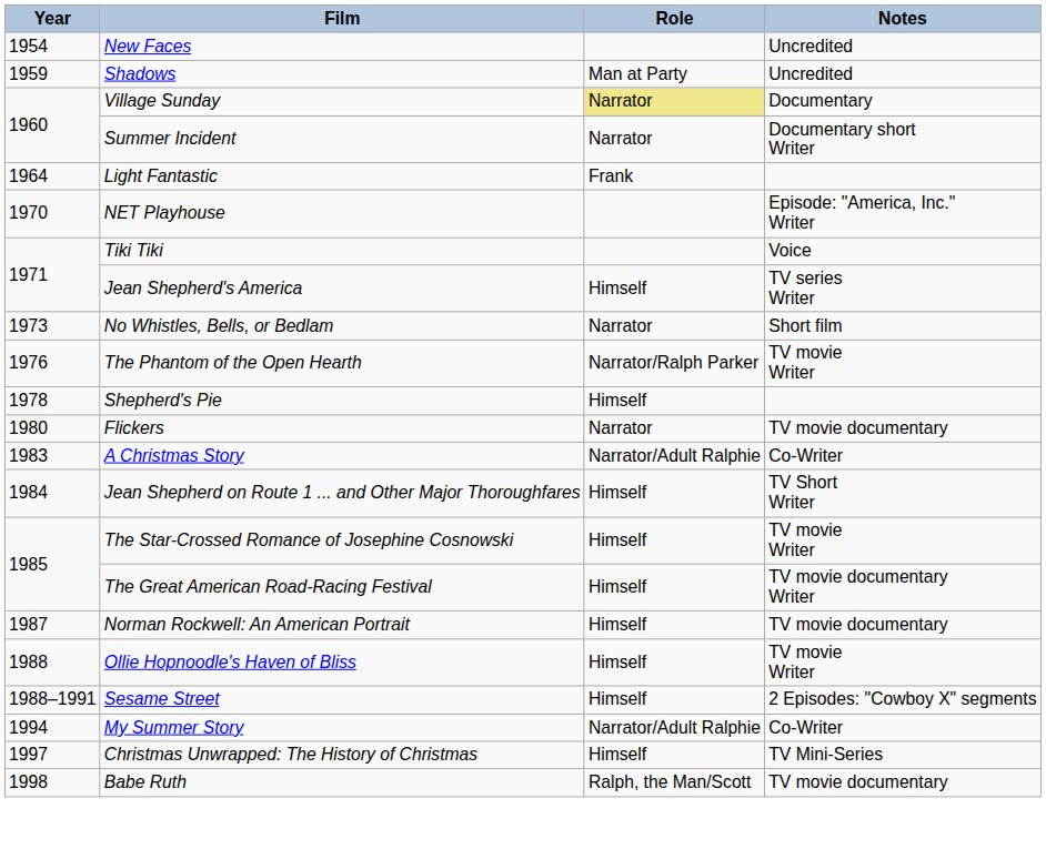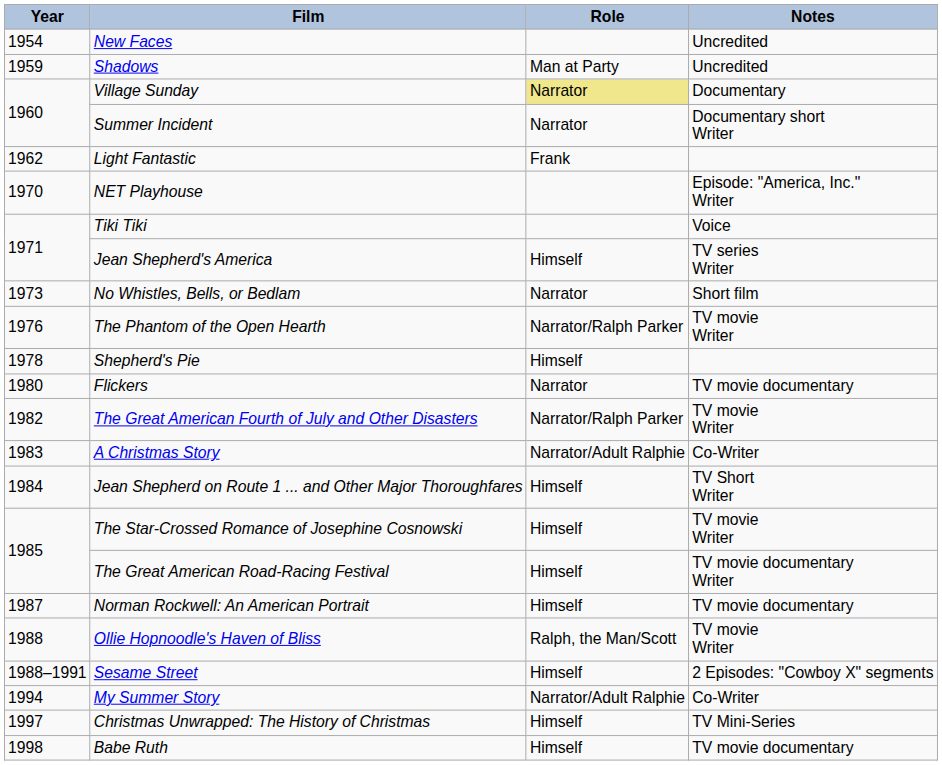Light Fantastic | Year: 1964 -> 1962
+ row: 1982 | The Great American Fourth of July and Other Disasters | Narrator/Ralph Parker | TV movie Writer
Ollie Hopnoodle's Haven of Bliss | Role: Himself -> Ralph, the Man/Scott
Babe Ruth | Role: Ralph, the Man/Scott -> Himself
